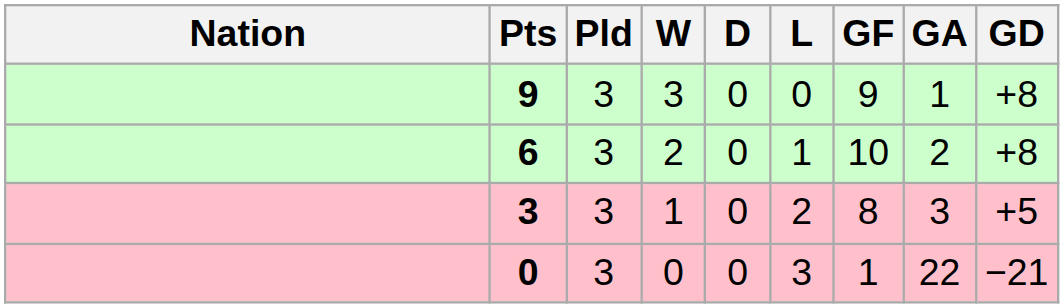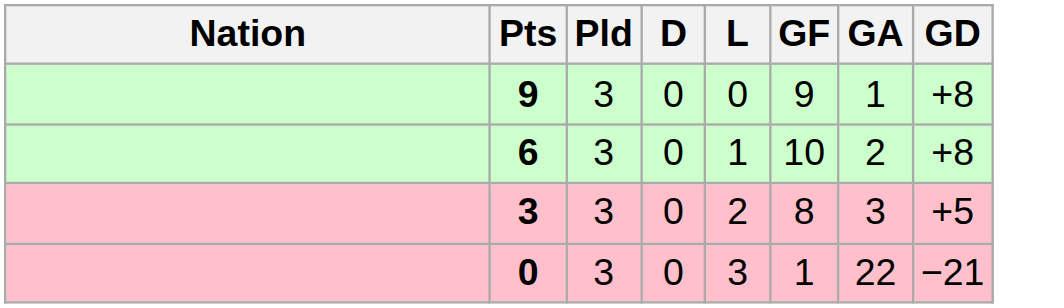- column: W | 3 | 2 | 1 | 0
